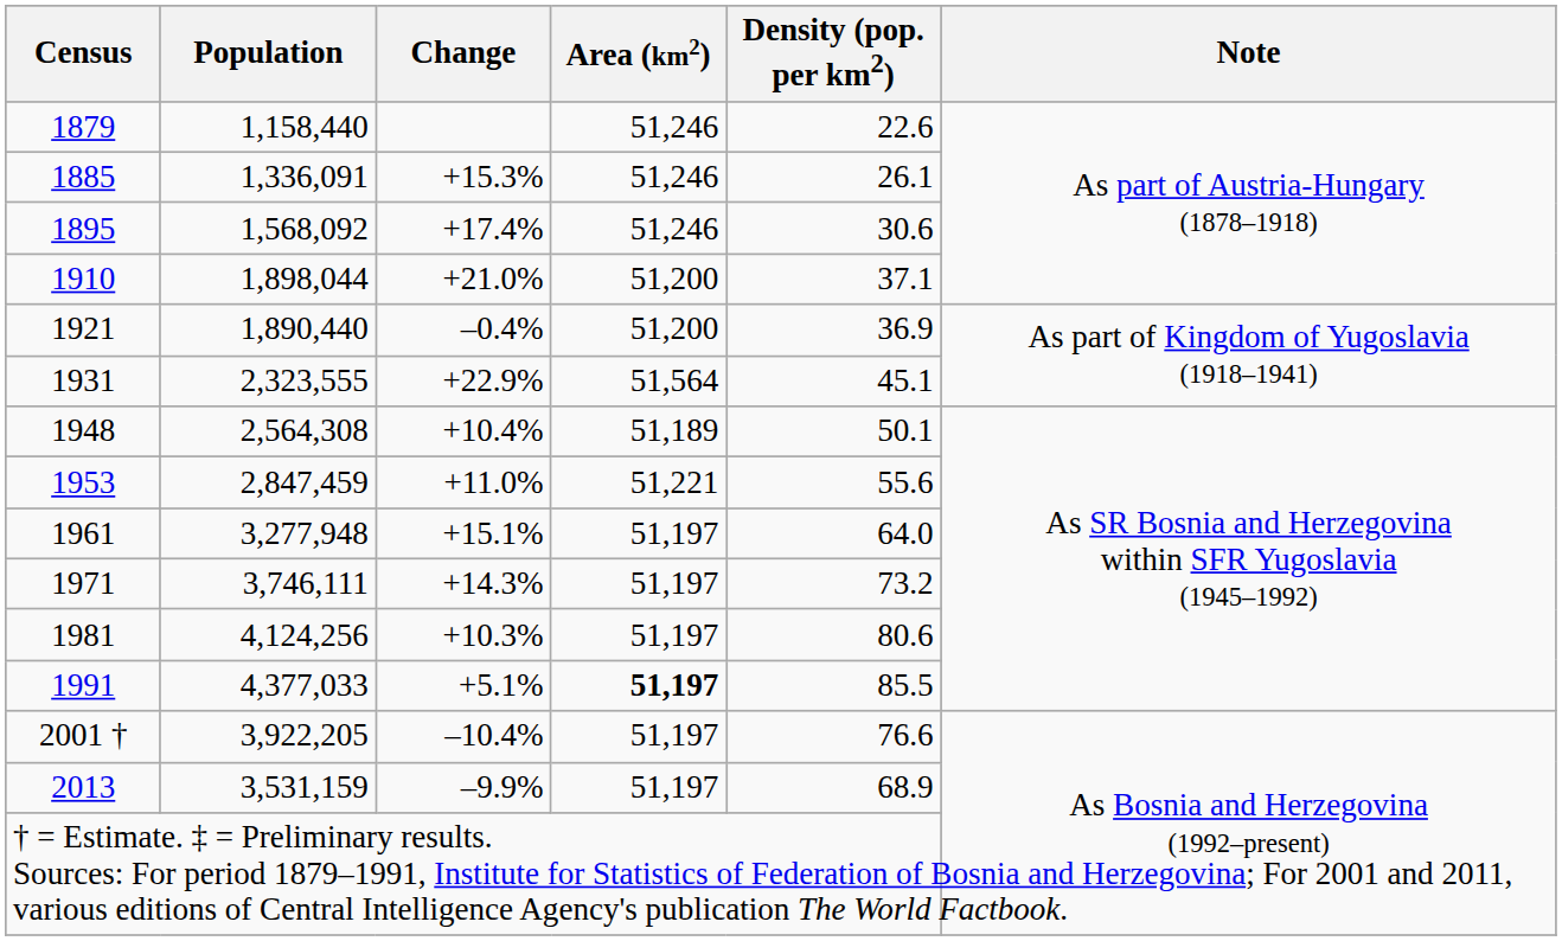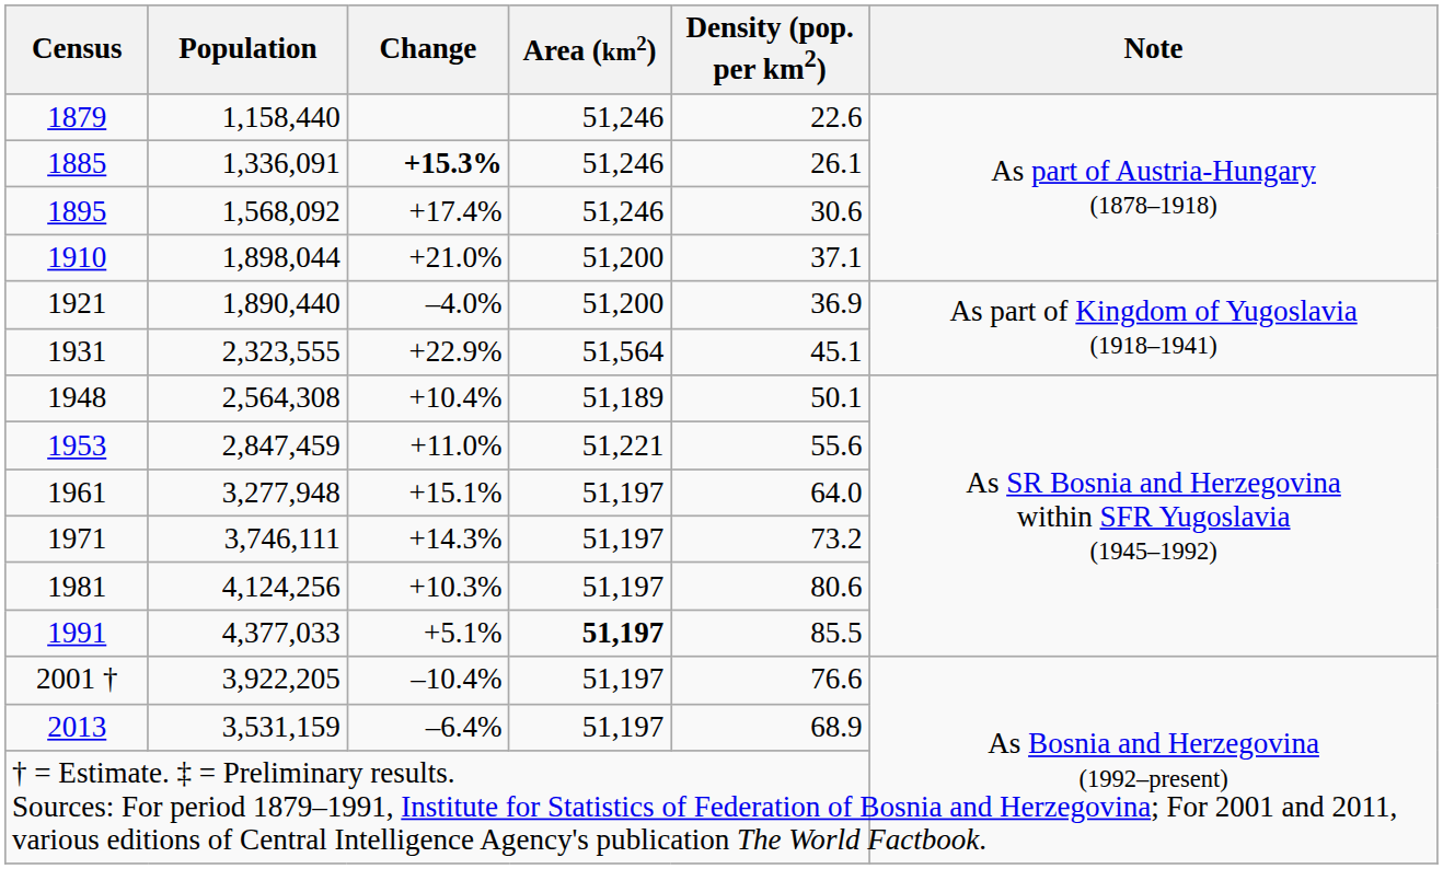1885 | Change: normal -> bold
1921 | Change: –0.4% -> –4.0%
2013 | Change: –9.9% -> –6.4%
